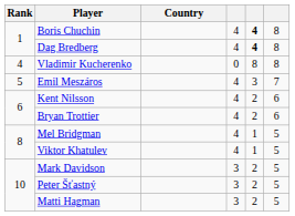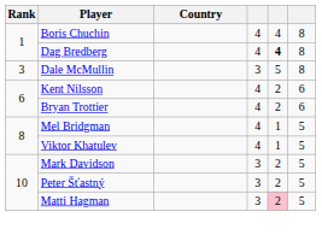Boris Chuchin | column 5: bold -> normal
+ row: 3 | Dale McMullin | 3 | 5 | 8
- row: 4 | Vladimir Kucherenko | 0 | 8 | 8
- row: 5 | Emil Meszáros | 4 | 3 | 7
Matti Hagman | column 5: no background -> pink background
